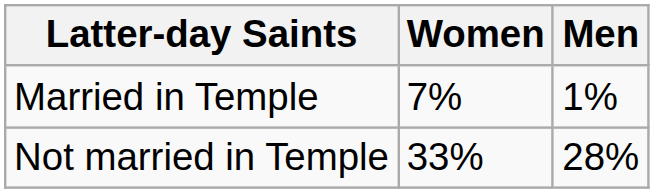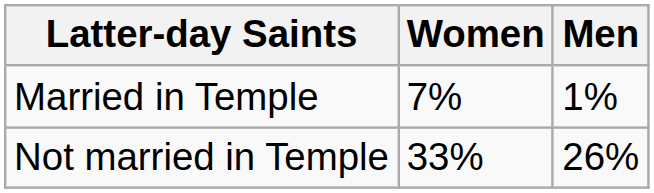Not married in Temple | Men: 28% -> 26%
